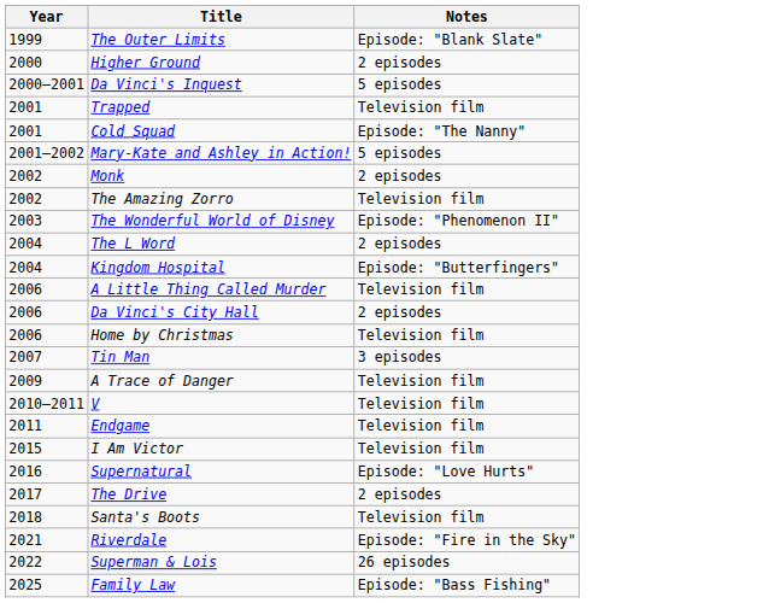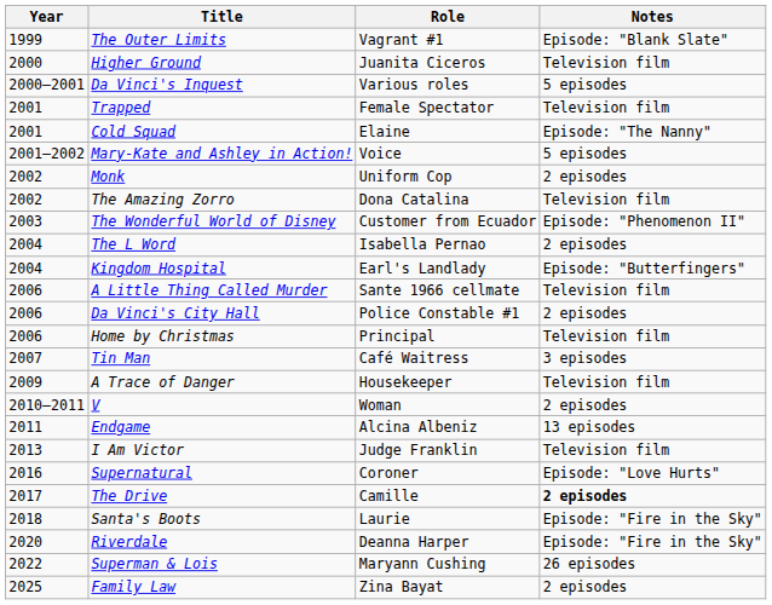+ column: Role | Vagrant #1 | Juanita Ciceros | Various roles | Female Spectator | Elaine | Voice | Uniform Cop | Dona Catalina | Customer from Ecuador | Isabella Pernao | Earl's Landlady | Sante 1966 cellmate | Police Constable #1 | Principal | Café Waitress | Housekeeper | Woman | Alcina Albeniz | Judge Franklin | Coroner | Camille | Laurie | Deanna Harper | Maryann Cushing | Zina Bayat
Higher Ground | Notes: 2 episodes -> Television film
V | Notes: Television film -> 2 episodes
Endgame | Notes: Television film -> 13 episodes
I Am Victor | Year: 2015 -> 2013
The Drive | Notes: normal -> bold
Santa's Boots | Notes: Television film -> Episode: "Fire in the Sky"
Riverdale | Year: 2021 -> 2020
Family Law | Notes: Episode: "Bass Fishing" -> 2 episodes
